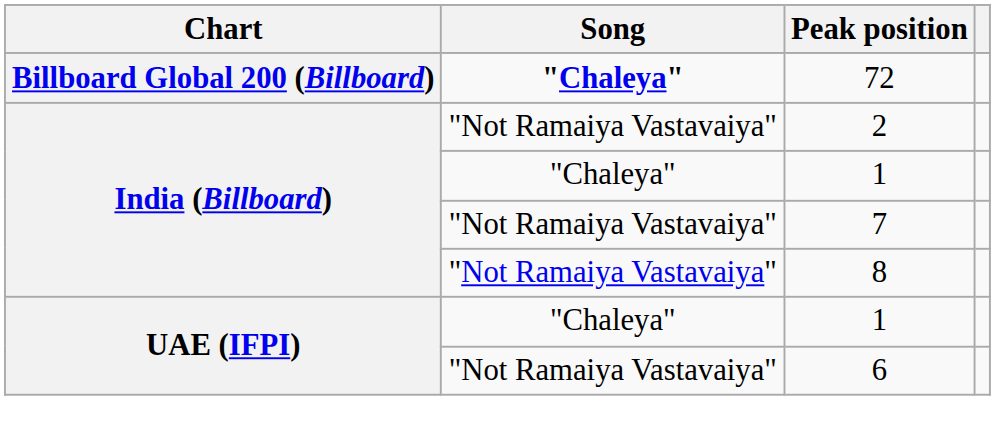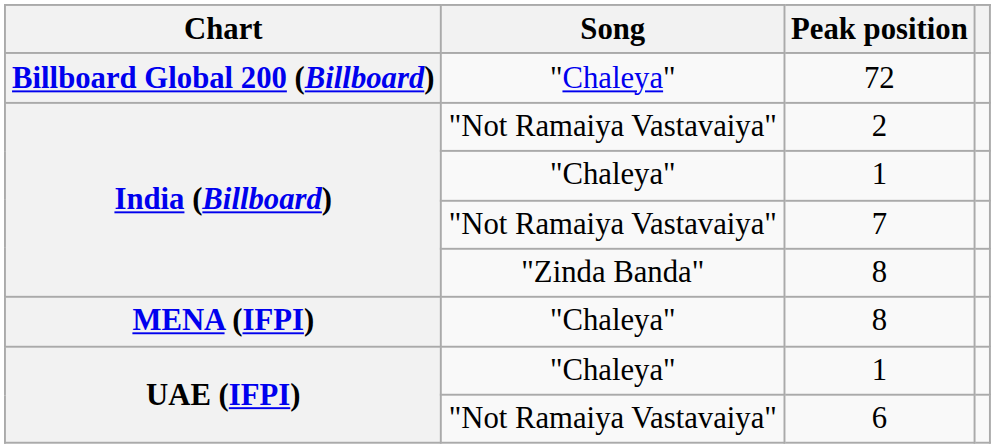72 | Song: bold -> normal
India (Billboard) / 8 | Song: "Not Ramaiya Vastavaiya" -> "Zinda Banda"
+ row: MENA (IFPI) | "Chaleya" | 8
